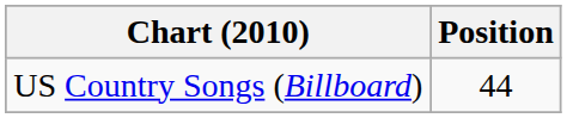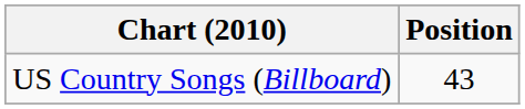US Country Songs (Billboard) | Position: 44 -> 43
